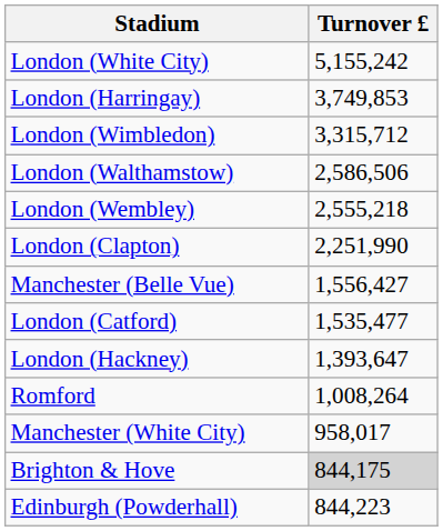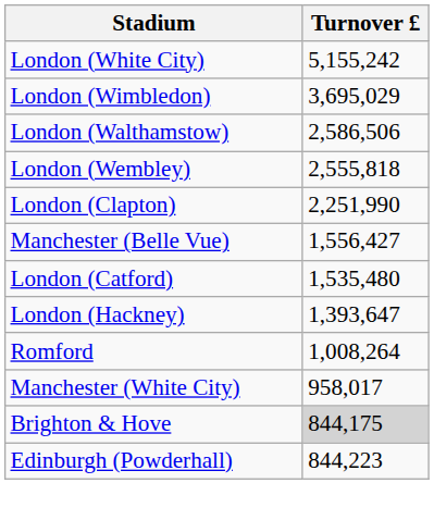- row: London (Harringay) | 3,749,853
London (Wimbledon) | Turnover £: 3,315,712 -> 3,695,029
London (Wembley) | Turnover £: 2,555,218 -> 2,555,818
London (Catford) | Turnover £: 1,535,477 -> 1,535,480
